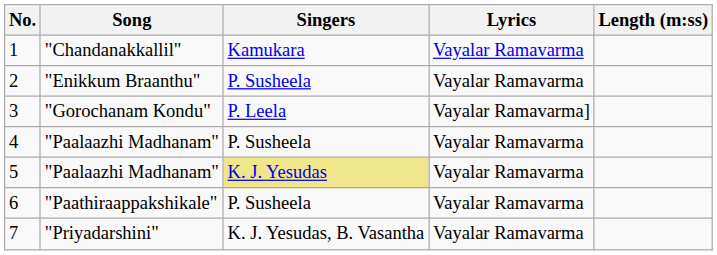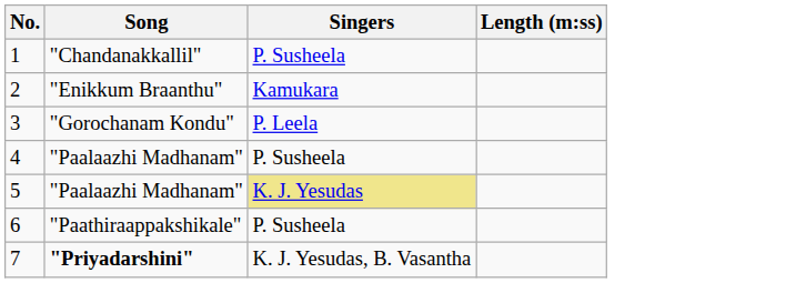- column: Lyrics | Vayalar Ramavarma | Vayalar Ramavarma | Vayalar Ramavarma] | Vayalar Ramavarma | Vayalar Ramavarma | Vayalar Ramavarma | Vayalar Ramavarma
1 | Singers: Kamukara -> P. Susheela
2 | Singers: P. Susheela -> Kamukara
7 | Song: normal -> bold
